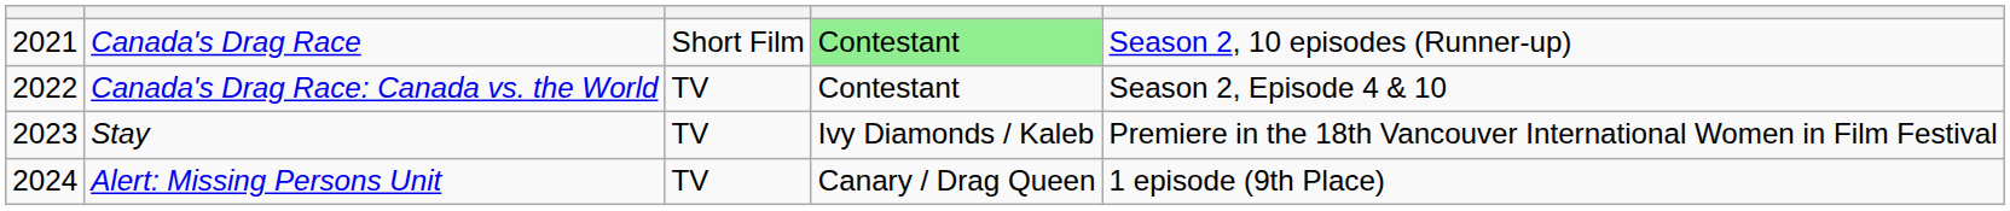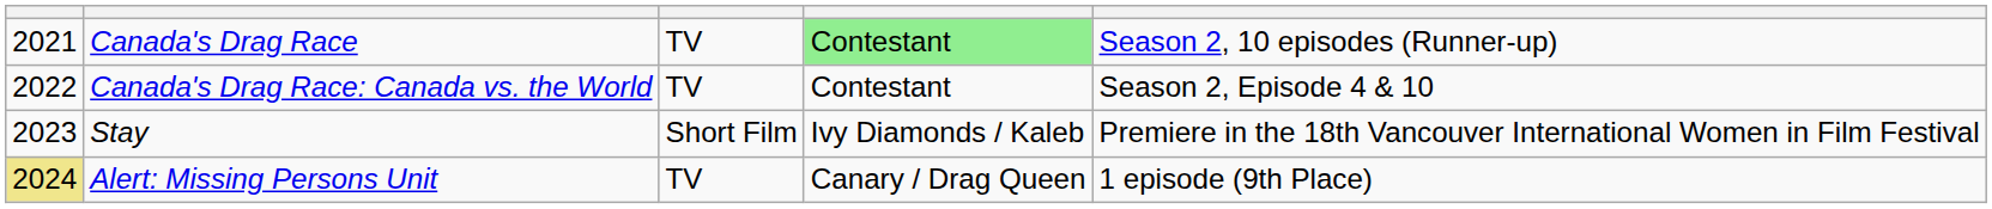Canada's Drag Race | column 3: Short Film -> TV
Stay | column 3: TV -> Short Film
Alert: Missing Persons Unit | column 1: no background -> khaki background
